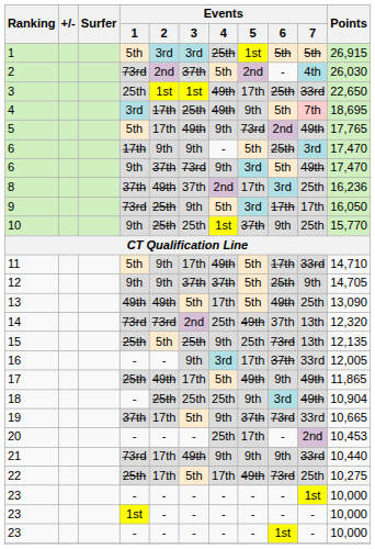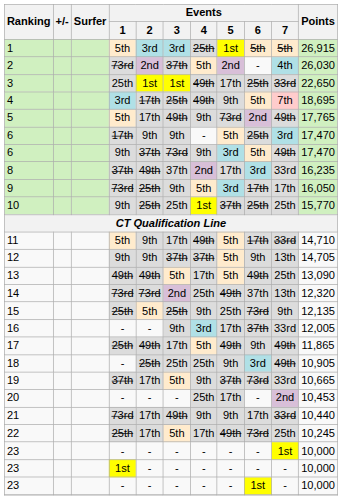8 | Events / 7: 25th -> 33rd
8 | Points: 16,236 -> 16,235
10 | Events / 6: 9th -> 25th
12 | Events / 6: 25th -> 9th
12 | Events / 7: 9th -> 13th
15 | Events / 7: 13th -> 9th
18 | Points: 10,904 -> 10,905
21 | Events / 6: 9th -> 17th
22 | Points: 10,275 -> 10,245
